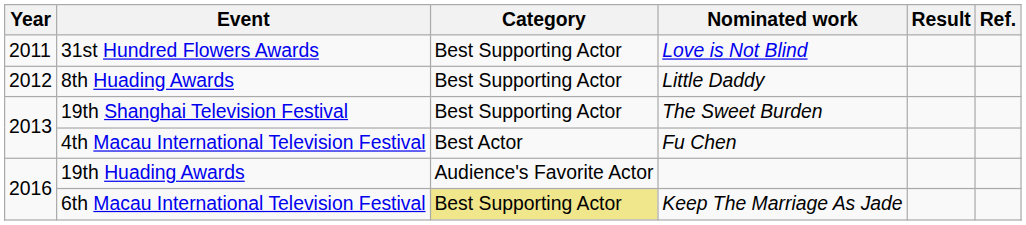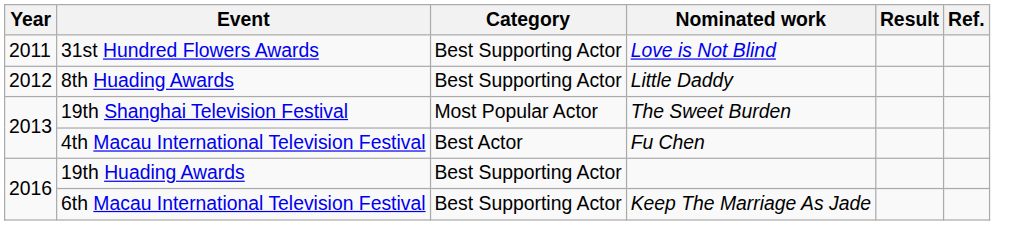19th Shanghai Television Festival | Category: Best Supporting Actor -> Most Popular Actor
19th Huading Awards | Category: Audience's Favorite Actor -> Best Supporting Actor
6th Macau International Television Festival | Category: khaki background -> no background
